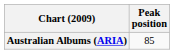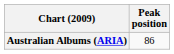Australian Albums (ARIA) | Peak position: 85 -> 86
